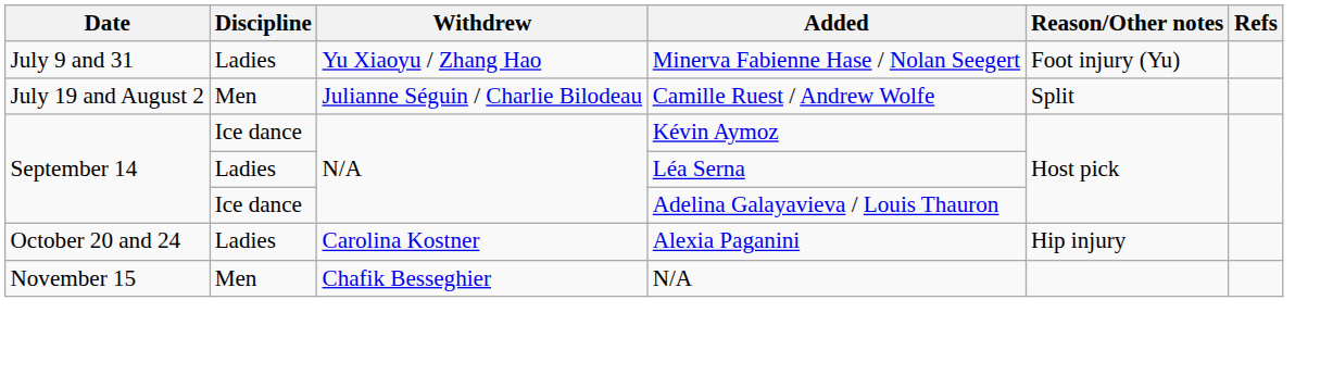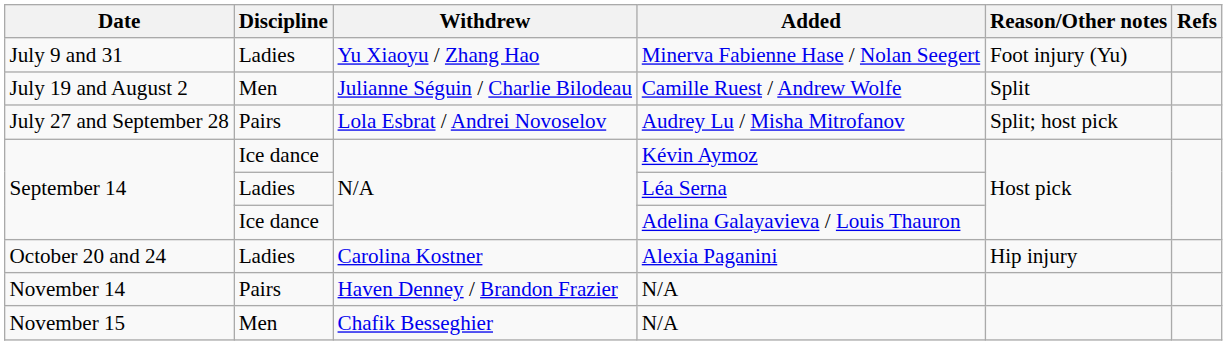+ row: July 27 and September 28 | Pairs | Lola Esbrat / Andrei Novoselov | Audrey Lu / Misha Mitrofanov | Split; host pick
+ row: November 14 | Pairs | Haven Denney / Brandon Frazier | N/A
